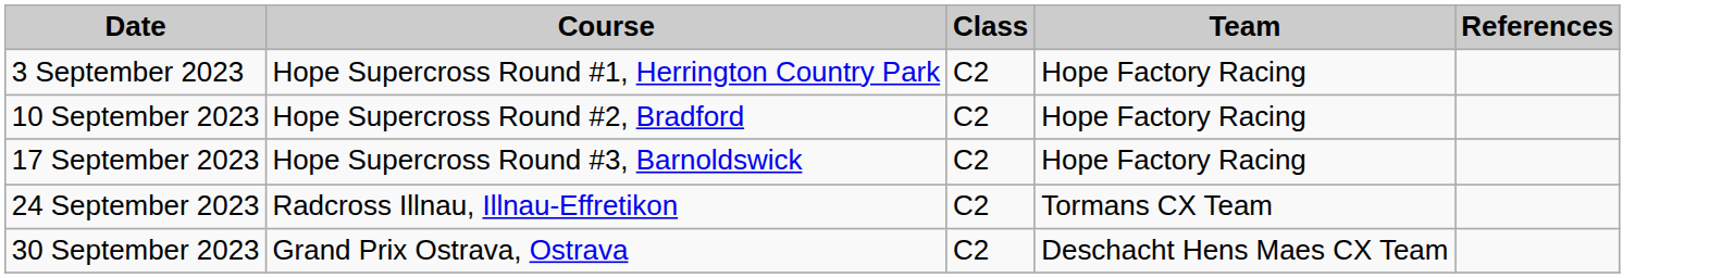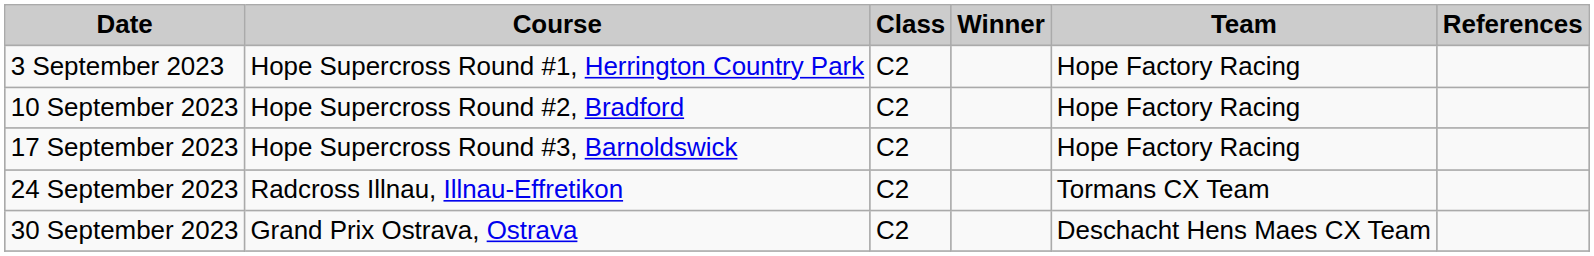+ column: Winner
